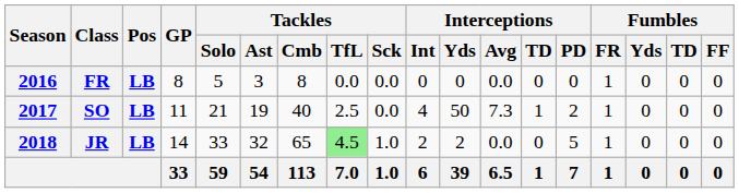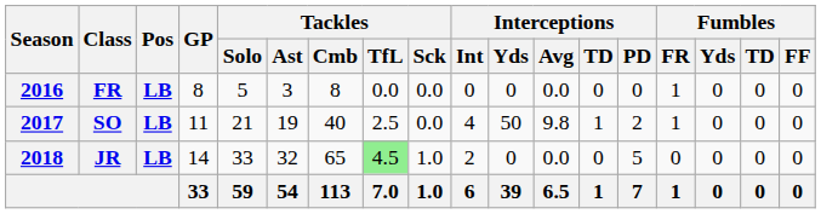SO | Interceptions / Avg: 7.3 -> 9.8
JR | Interceptions / Yds: 2 -> 0
JR | Fumbles / FR: 1 -> 0
